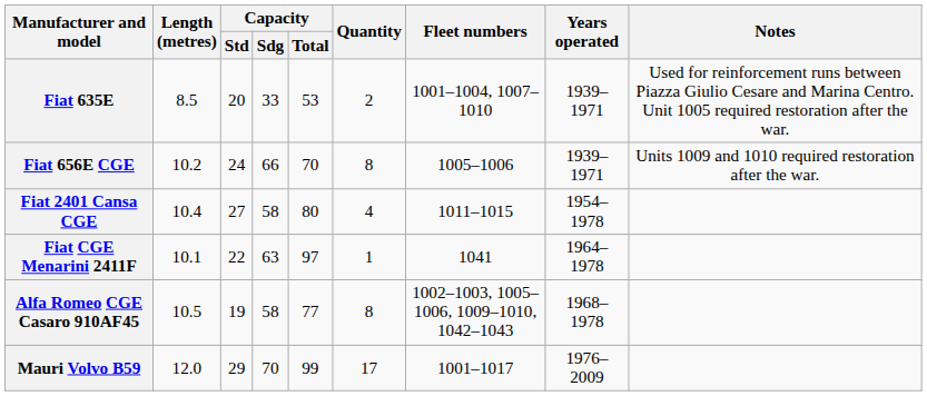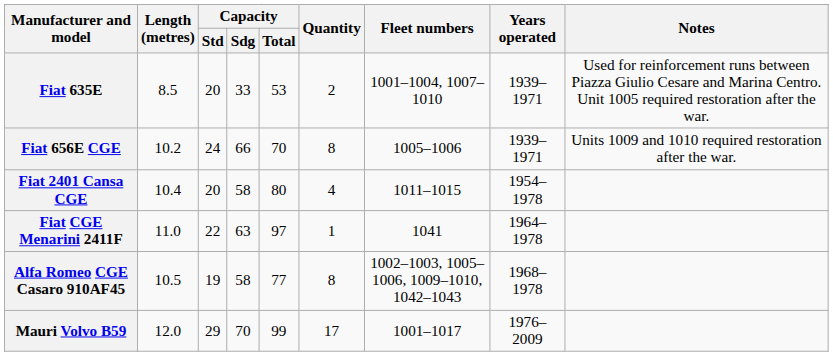Fiat 2401 Cansa CGE | Capacity / Std: 27 -> 20
Fiat CGE Menarini 2411F | Length (metres): 10.1 -> 11.0
